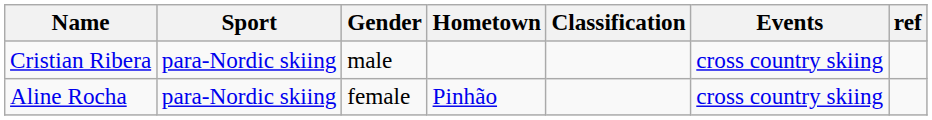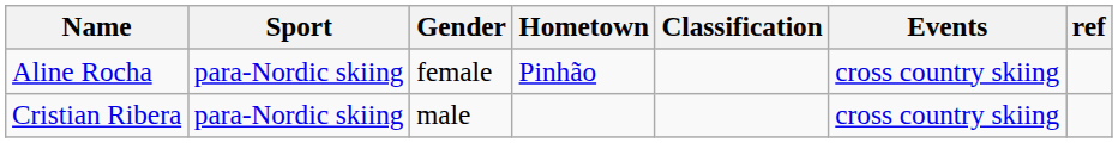rows swapped: Cristian Ribera <-> Aline Rocha
